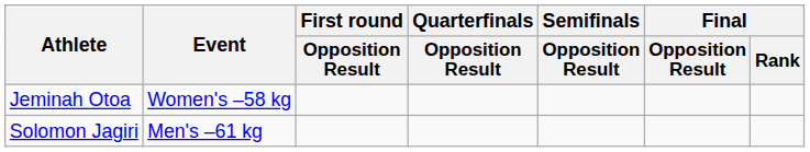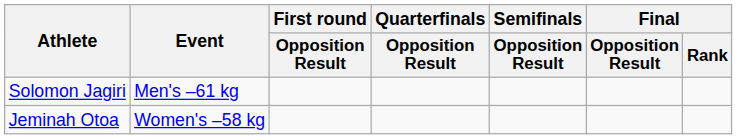rows swapped: Solomon Jagiri <-> Jeminah Otoa
